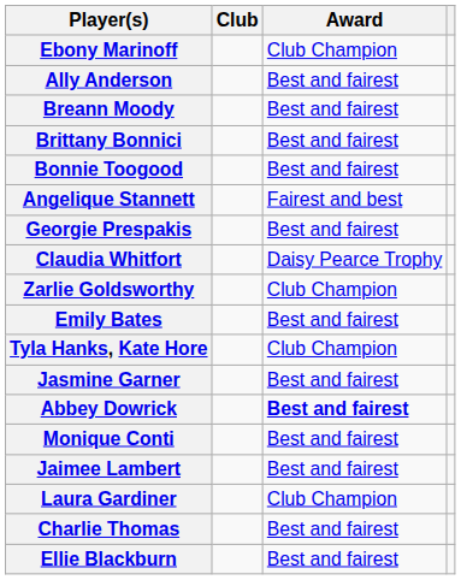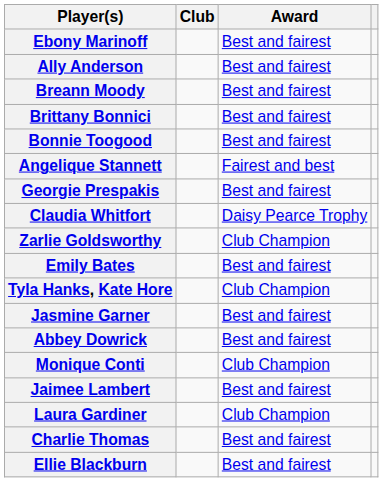Ebony Marinoff | Award: Club Champion -> Best and fairest
Abbey Dowrick | Award: bold -> normal
Monique Conti | Award: Best and fairest -> Club Champion
